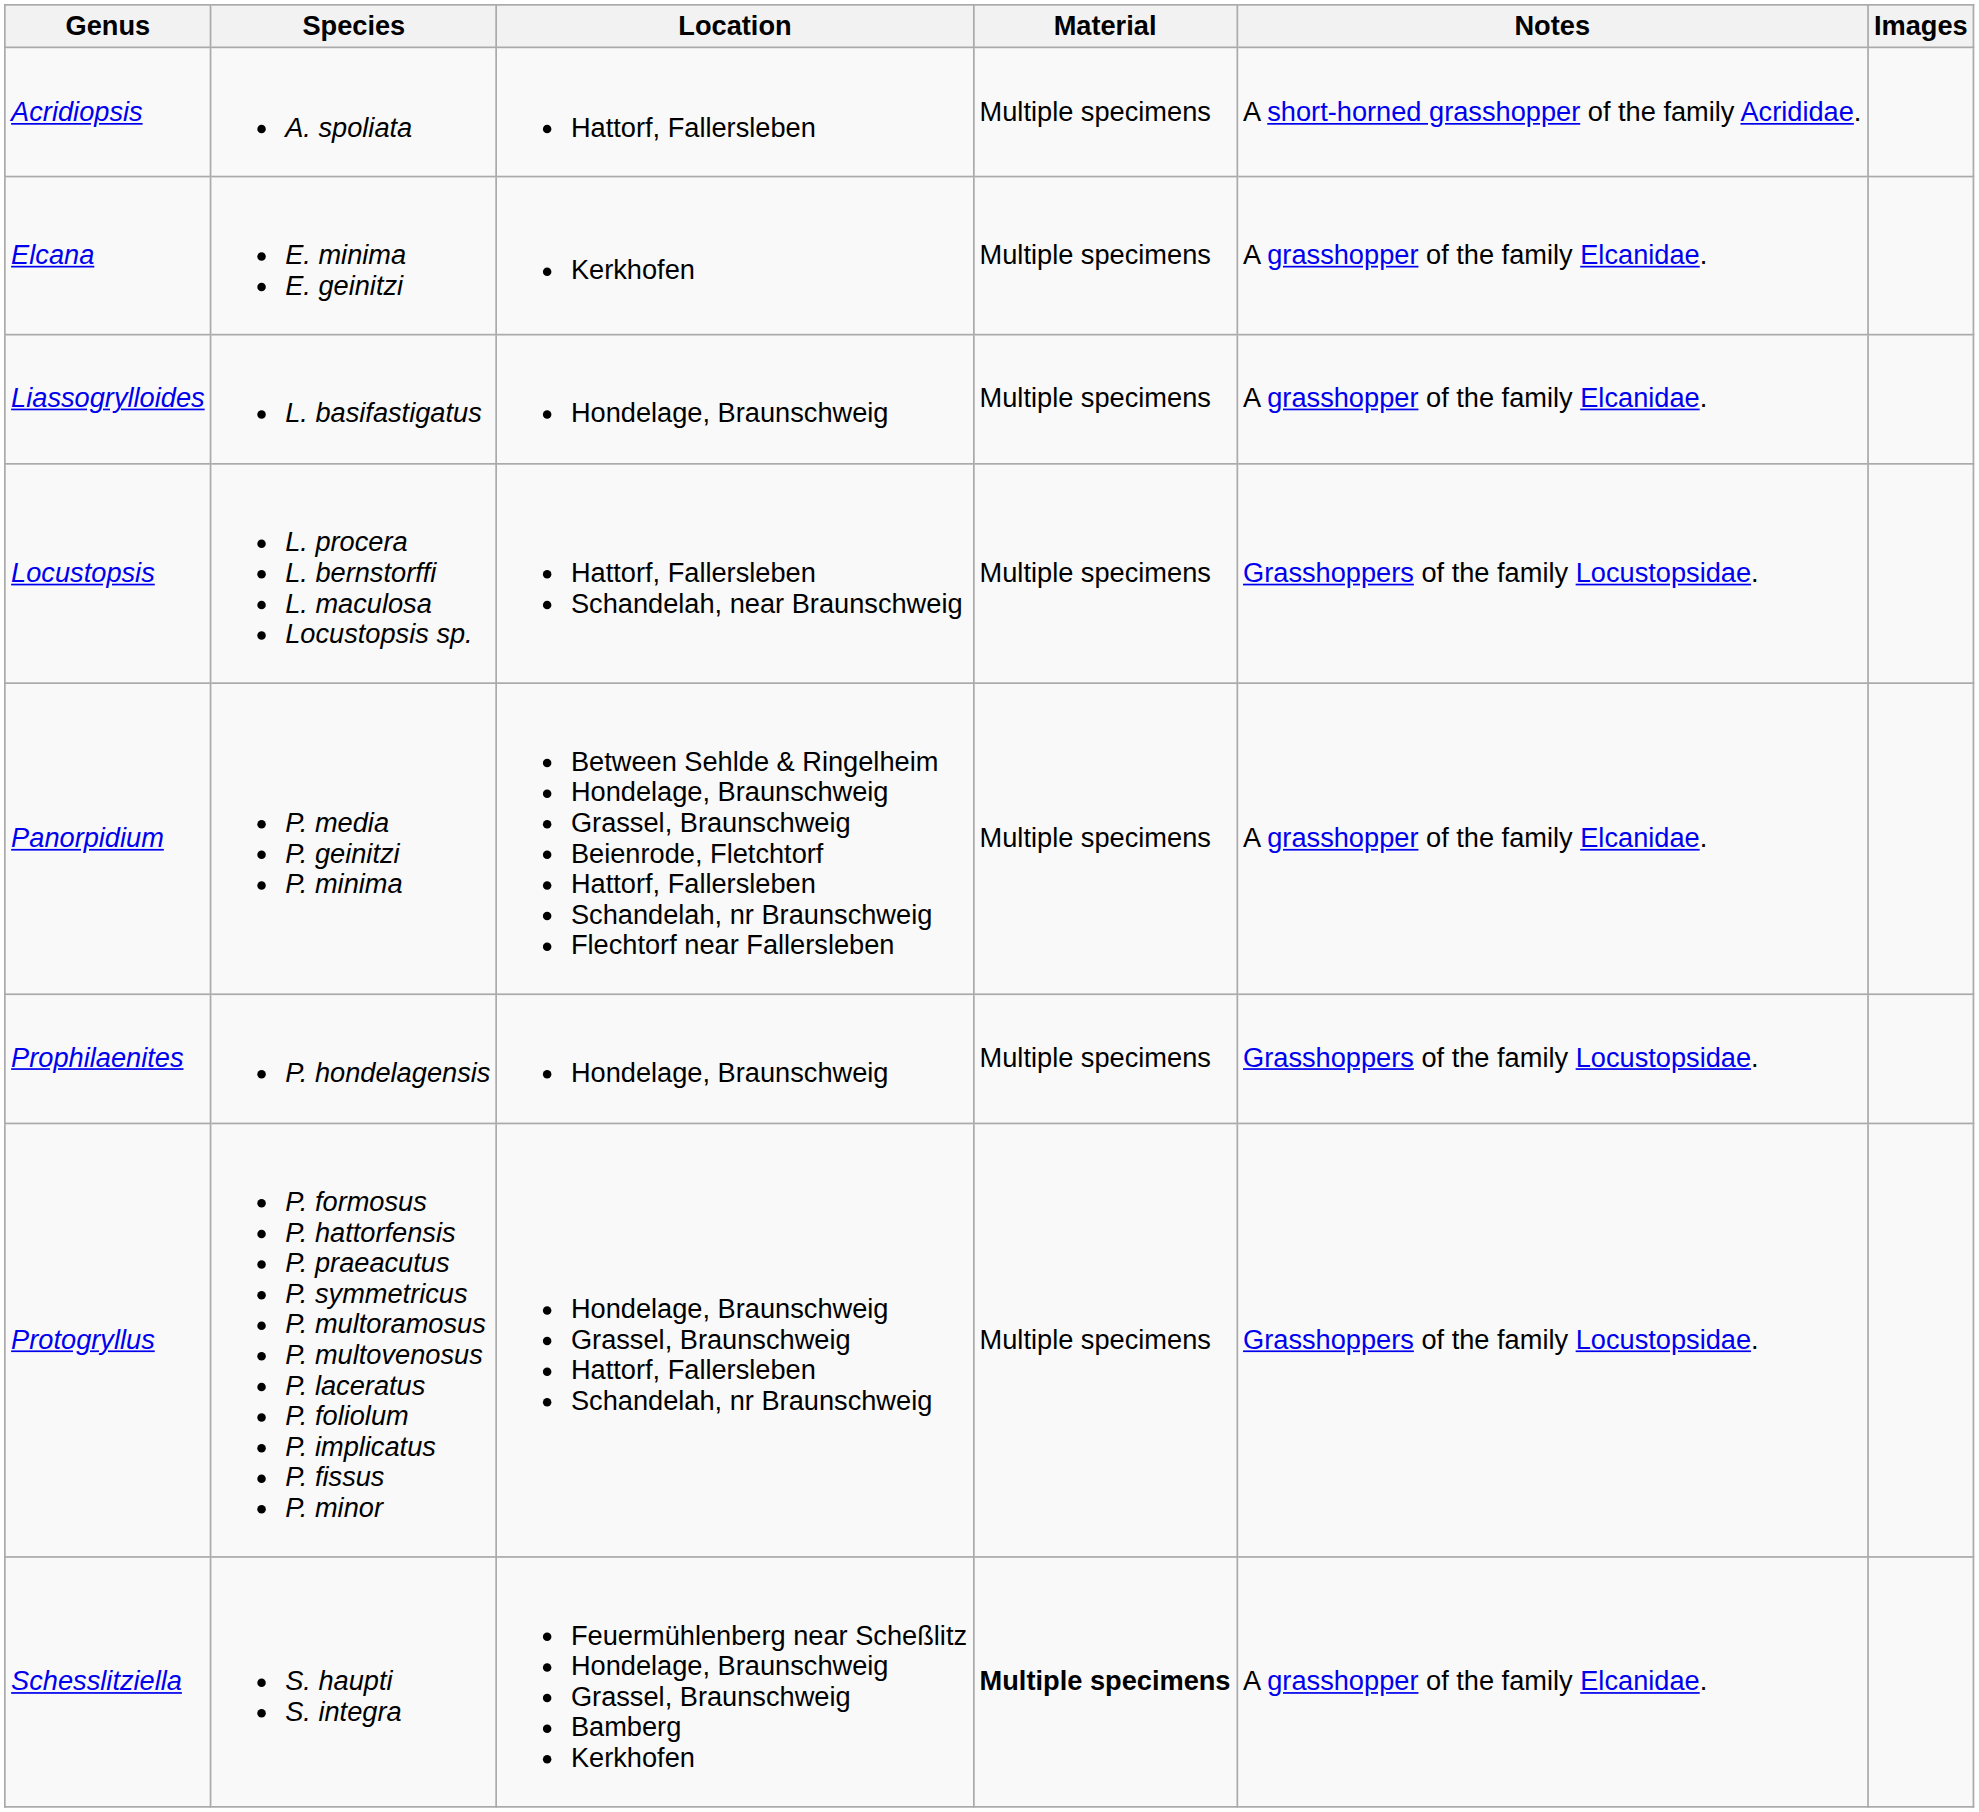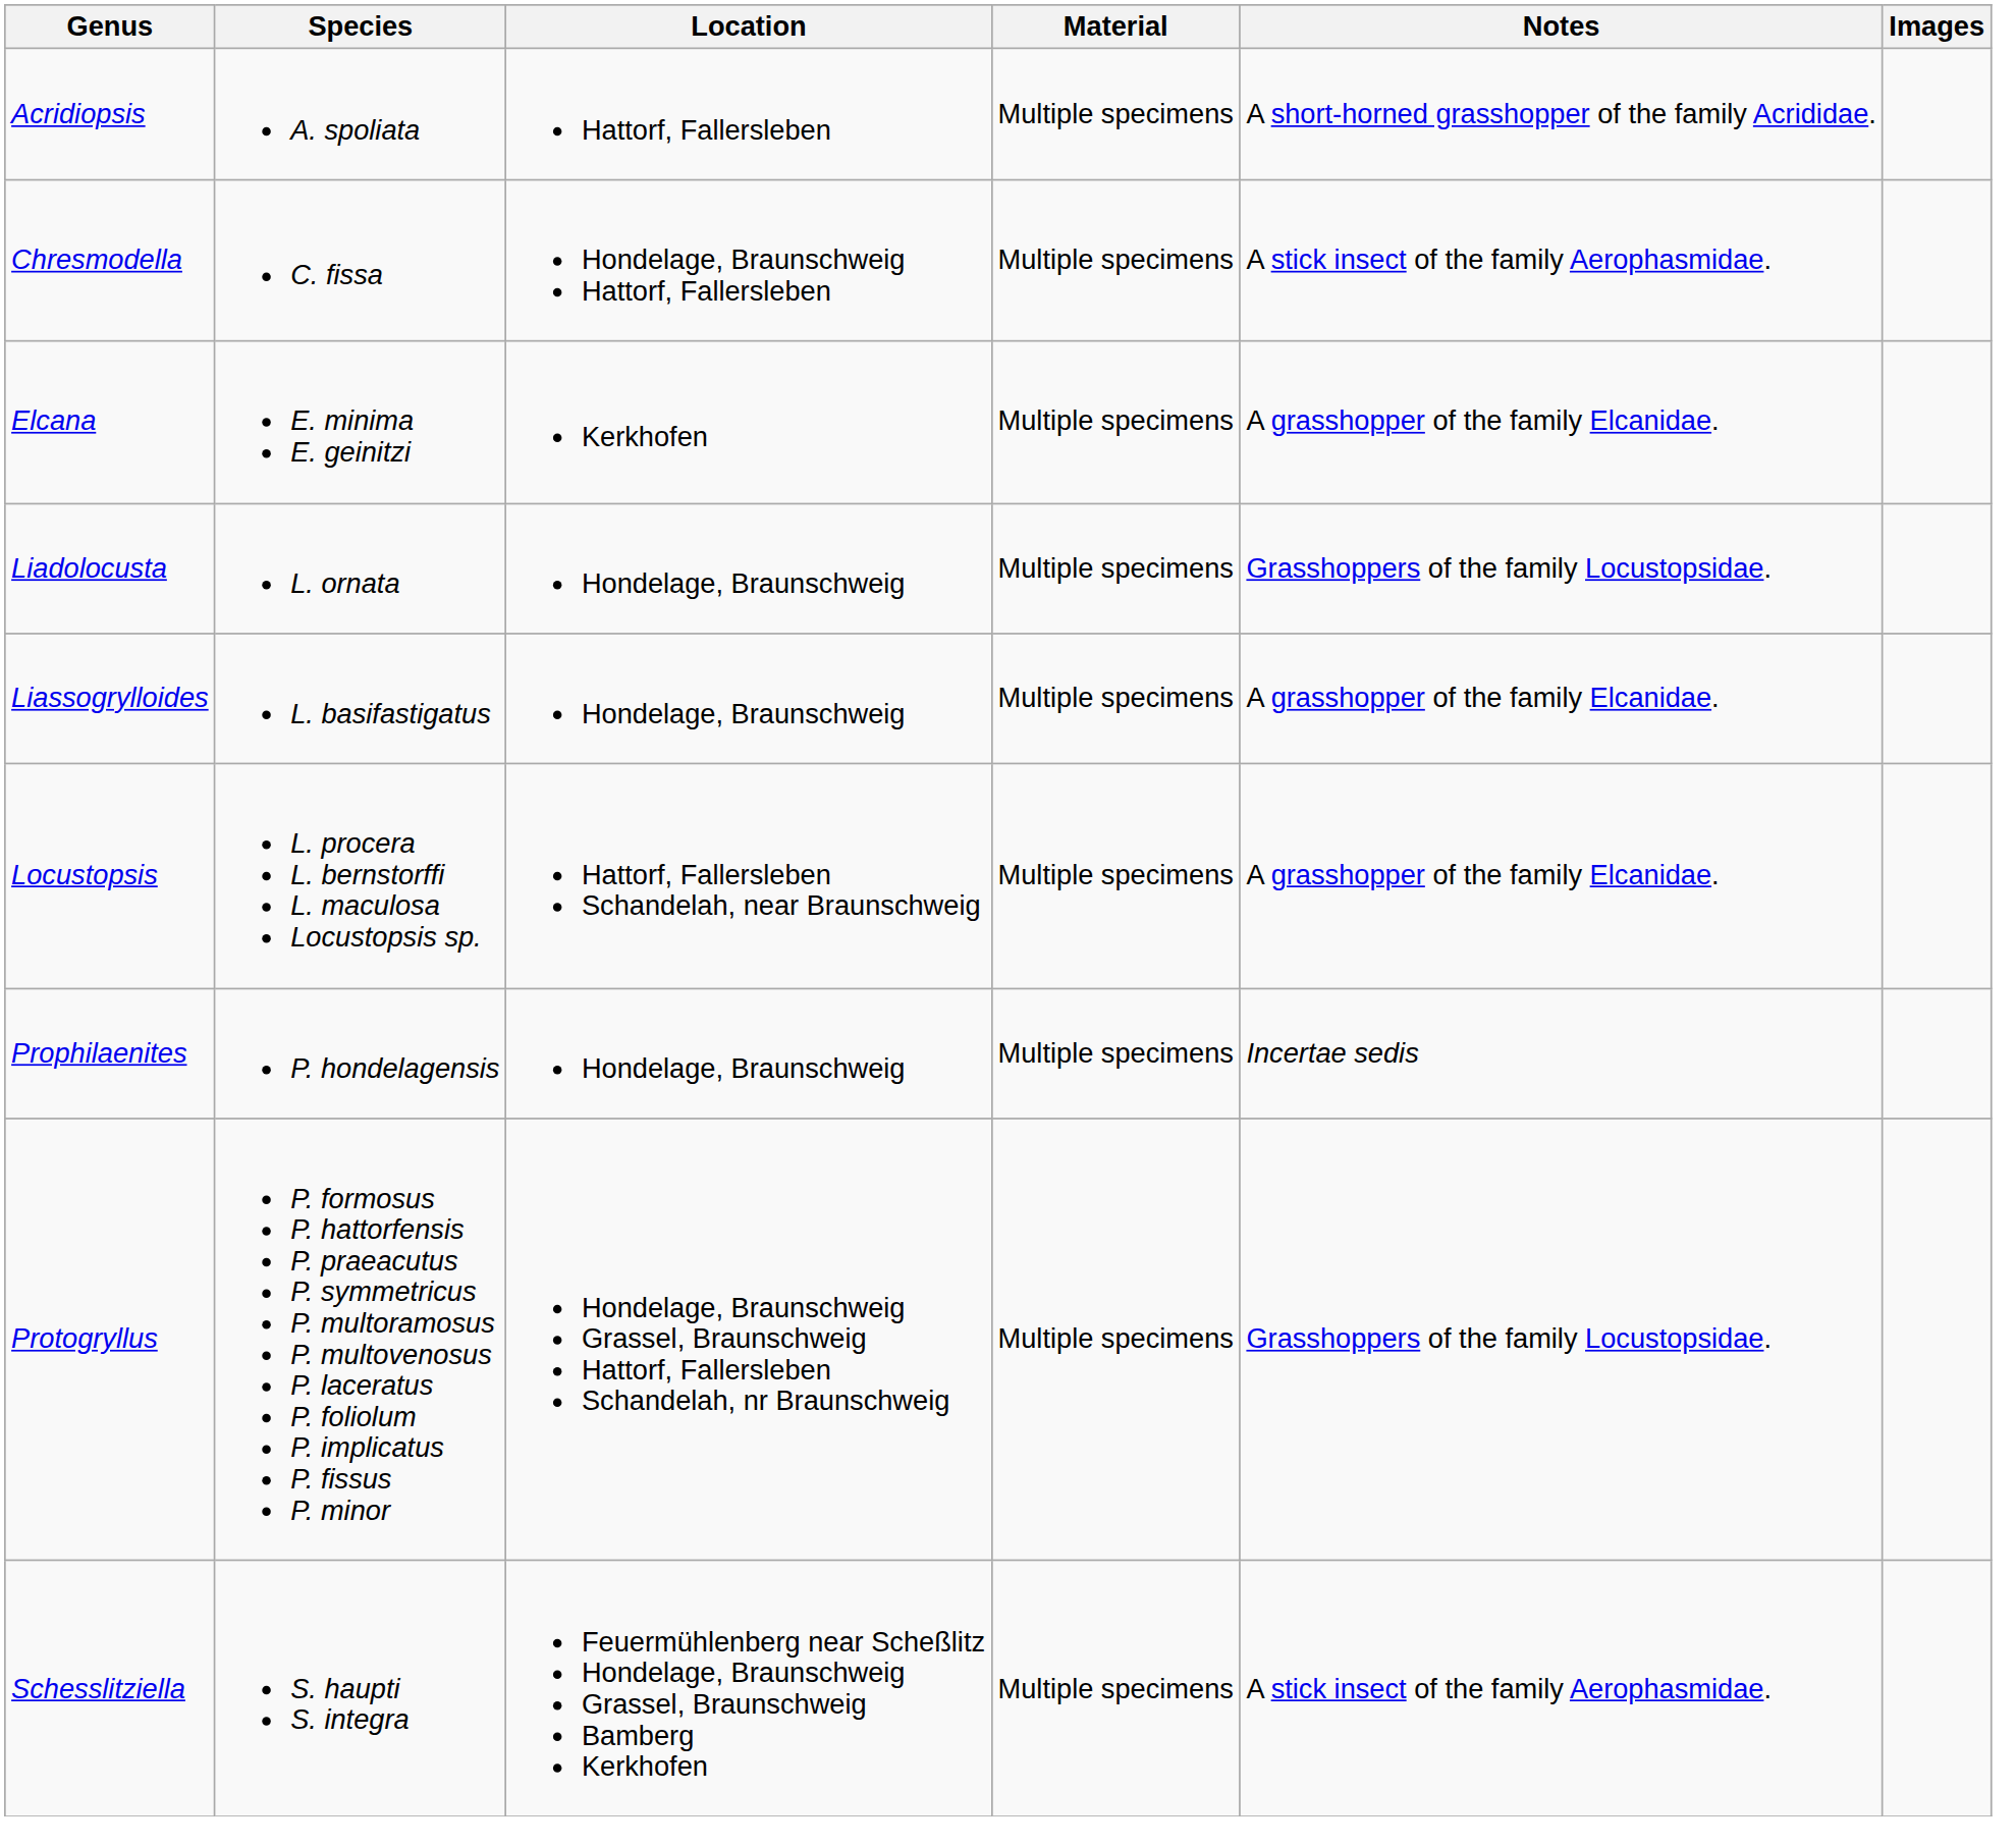+ row: Chresmodella | C. fissa | Hondelage, Braunschweig Hattorf, Fallersleben | Multiple specimens | A stick insect of the family Aerophasmidae.
+ row: Liadolocusta | L. ornata | Hondelage, Braunschweig | Multiple specimens | Grasshoppers of the family Locustopsidae.
Locustopsis | Notes: Grasshoppers of the family Locustopsidae. -> A grasshopper of the family Elcanidae.
- row: Panorpidium | P. media P. geinitzi P. minima | Between Sehlde & Ringelheim Hondelage, Braunschweig Grassel, Braunschweig Beienrode, Fletchtorf Hattorf, Fallersleben Schandelah, nr Braunschweig Flechtorf near Fallersleben | Multiple specimens | A grasshopper of the family Elcanidae.
Prophilaenites | Notes: Grasshoppers of the family Locustopsidae. -> Incertae sedis
Schesslitziella | Material: bold -> normal
Schesslitziella | Notes: A grasshopper of the family Elcanidae. -> A stick insect of the family Aerophasmidae.
